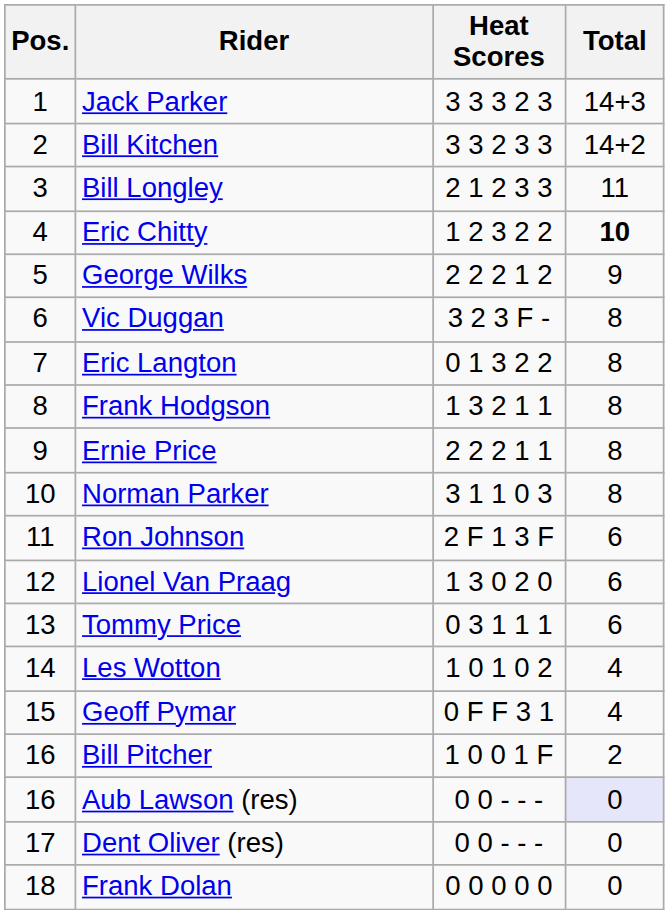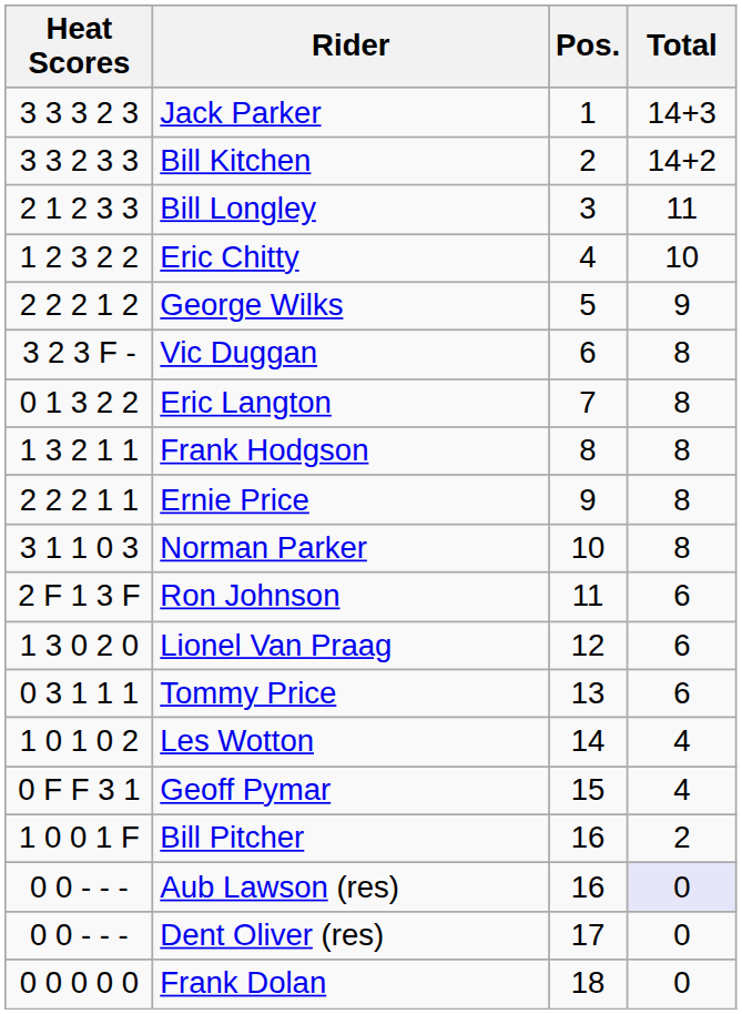columns swapped: Pos. <-> Heat Scores
Eric Chitty | Total: bold -> normal
